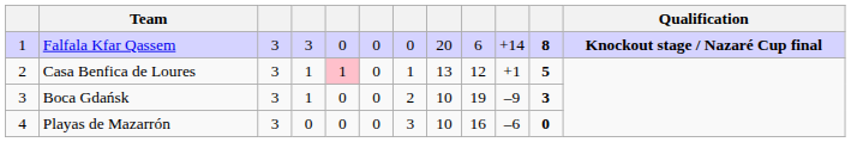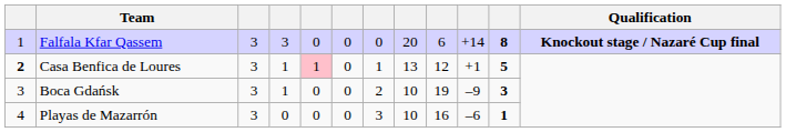Casa Benfica de Loures | column 1: normal -> bold
Playas de Mazarrón | column 11: 0 -> 1
